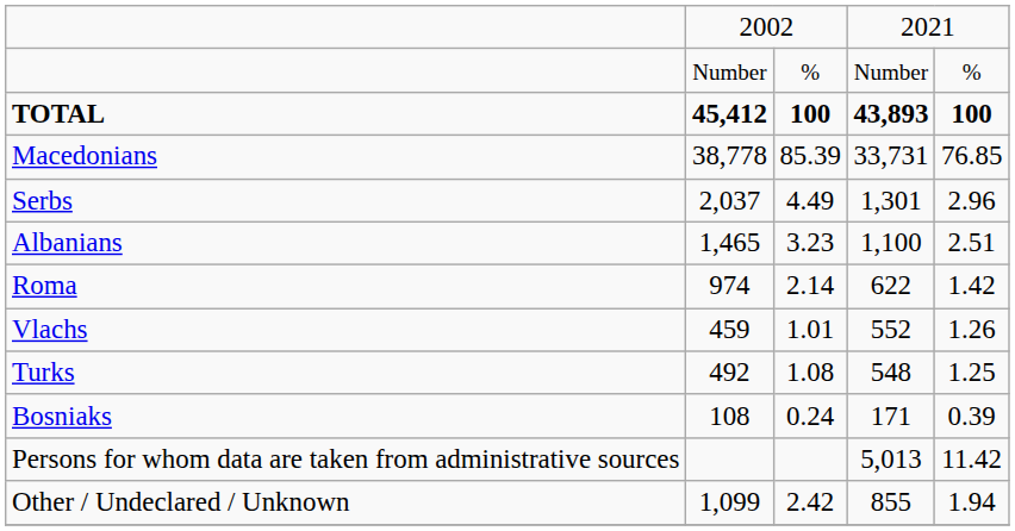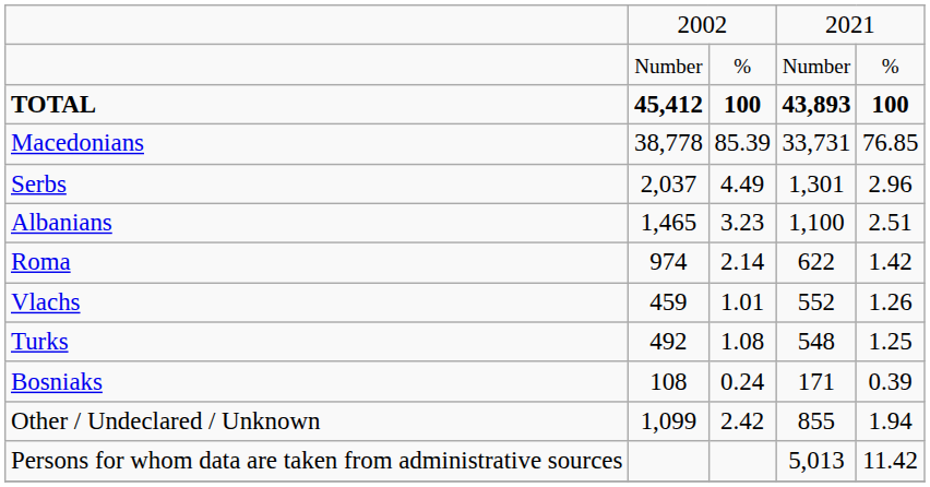rows swapped: Other / Undeclared / Unknown <-> Persons for whom data are taken from administrative sources
